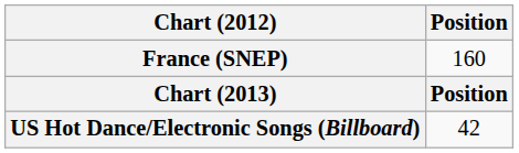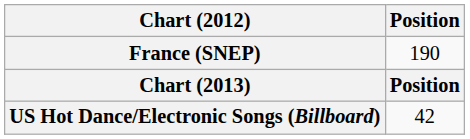France (SNEP) | Position: 160 -> 190
